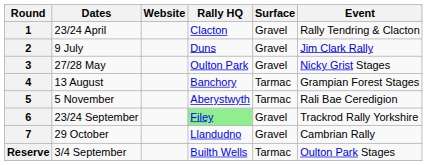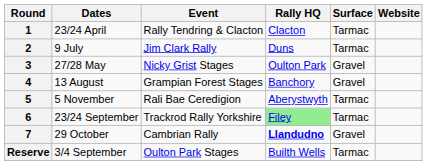columns swapped: Event <-> Website
1 | Surface: Gravel -> Tarmac
2 | Surface: Gravel -> Tarmac
4 | Surface: Tarmac -> Gravel
6 | Surface: Gravel -> Tarmac
7 | Rally HQ: normal -> bold
